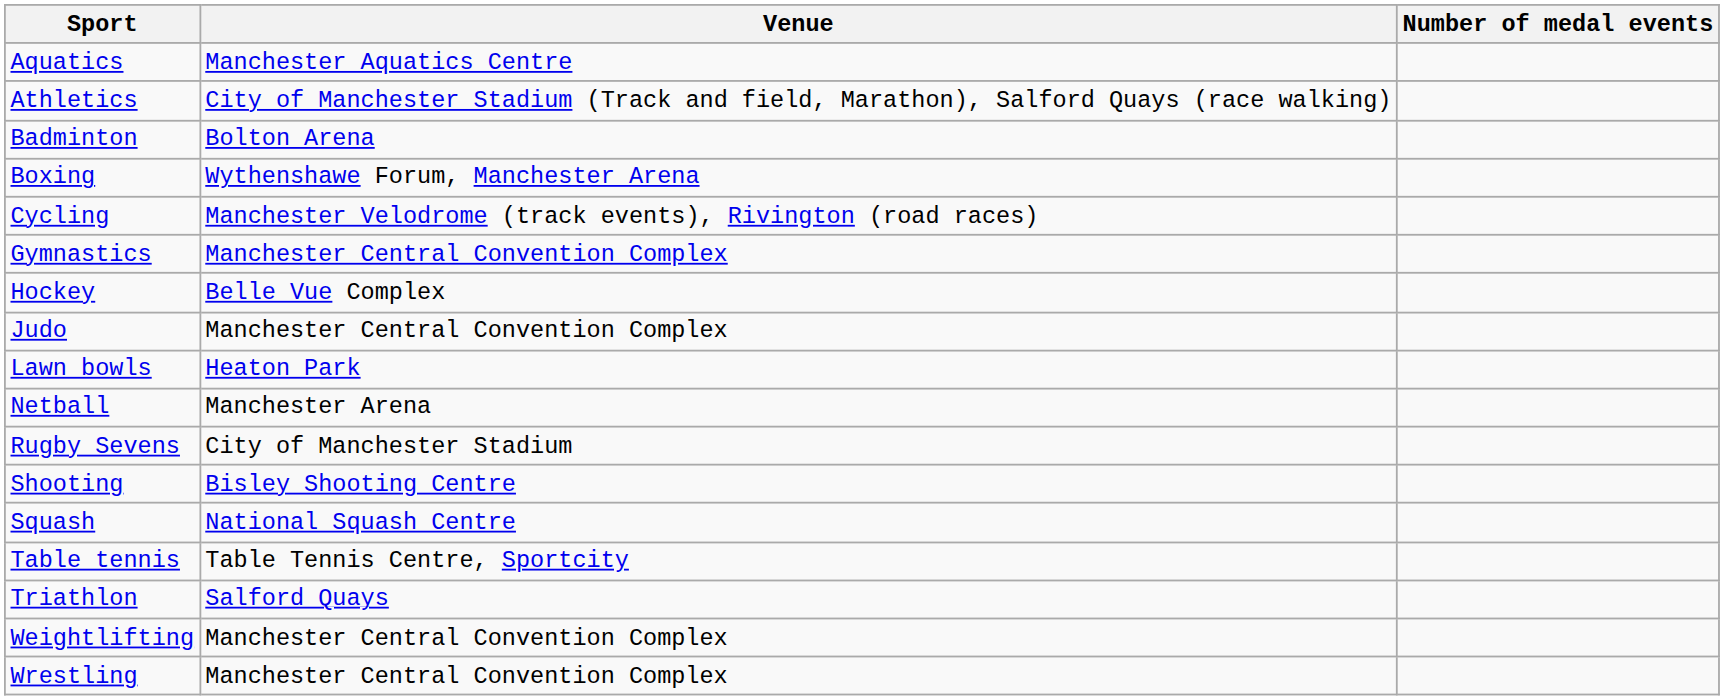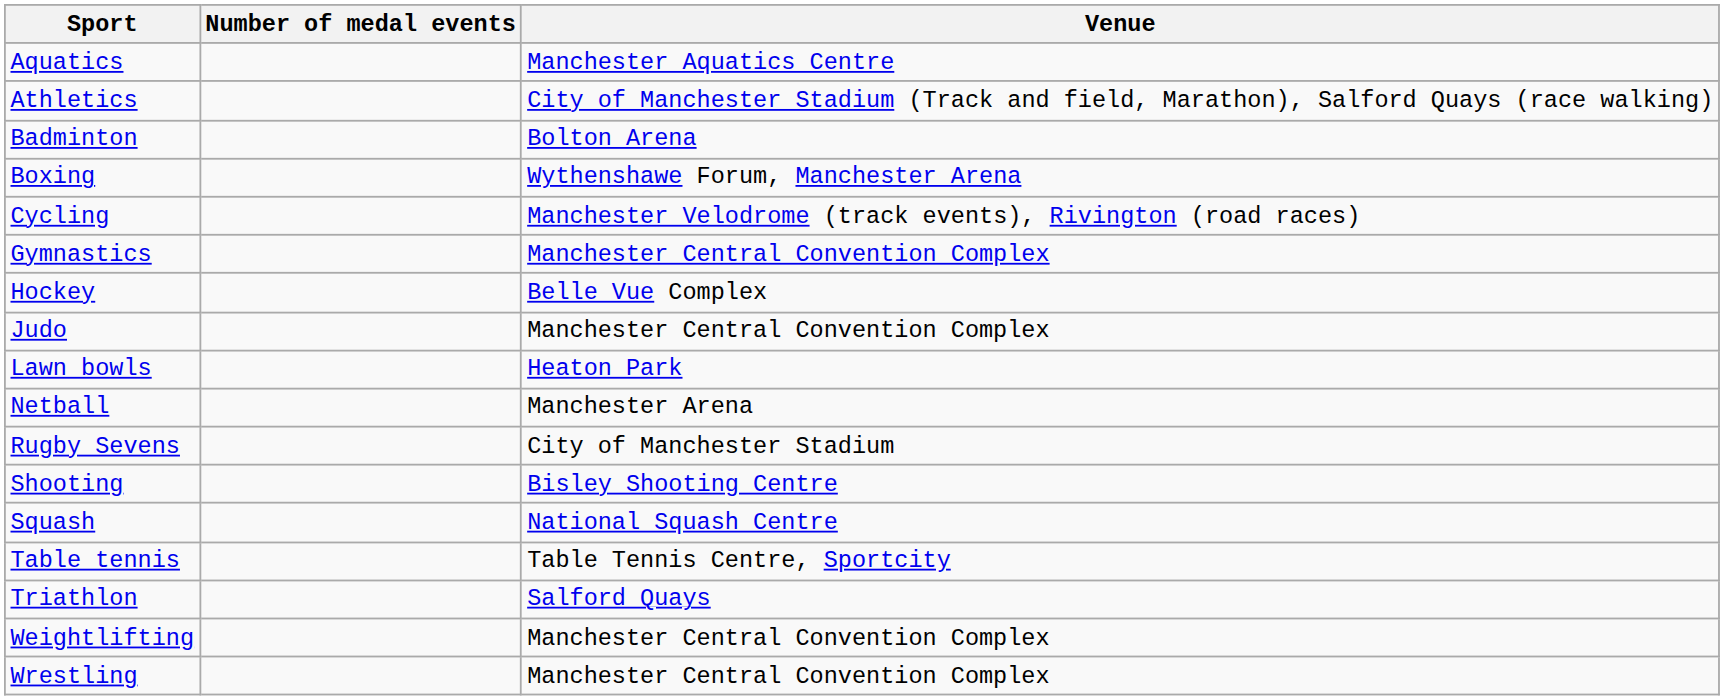columns swapped: Venue <-> Number of medal events
